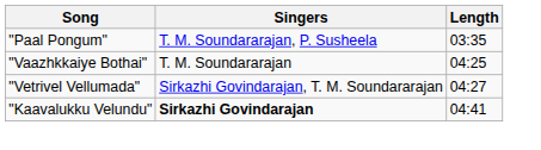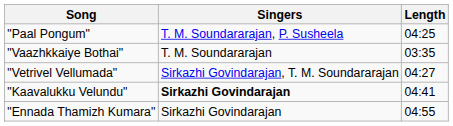"Paal Pongum" | Length: 03:35 -> 04:25
"Vaazhkkaiye Bothai" | Length: 04:25 -> 03:35
+ row: "Ennada Thamizh Kumara" | Sirkazhi Govindarajan | 04:55
